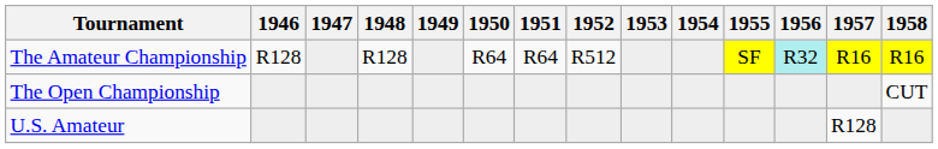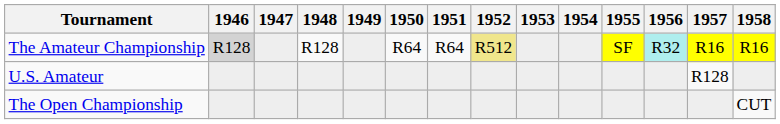The Amateur Championship | 1946: no background -> lightgrey background
The Amateur Championship | 1952: no background -> khaki background
rows swapped: The Open Championship <-> U.S. Amateur
